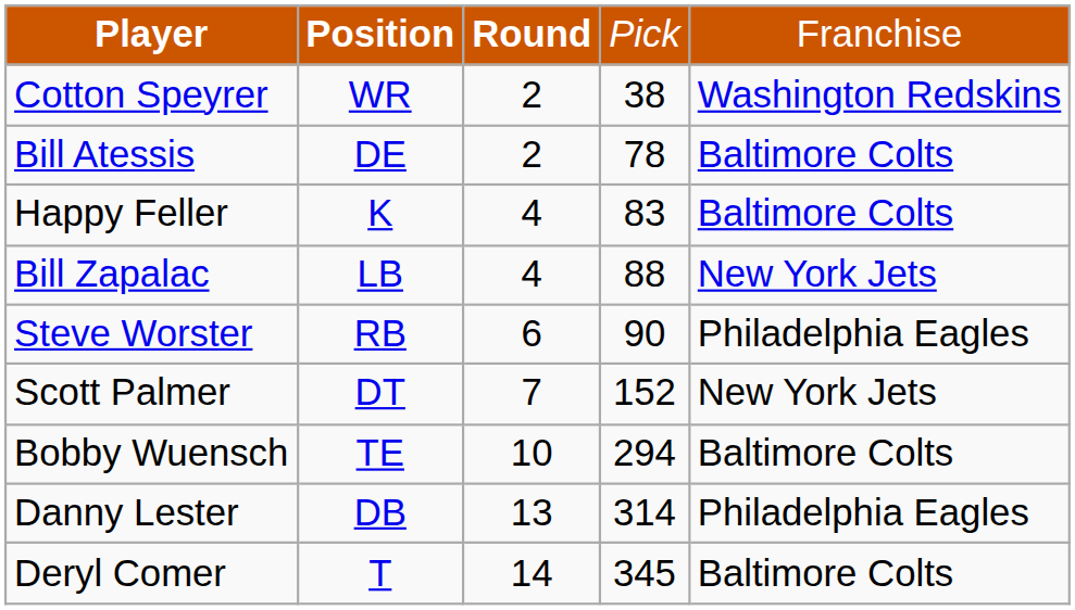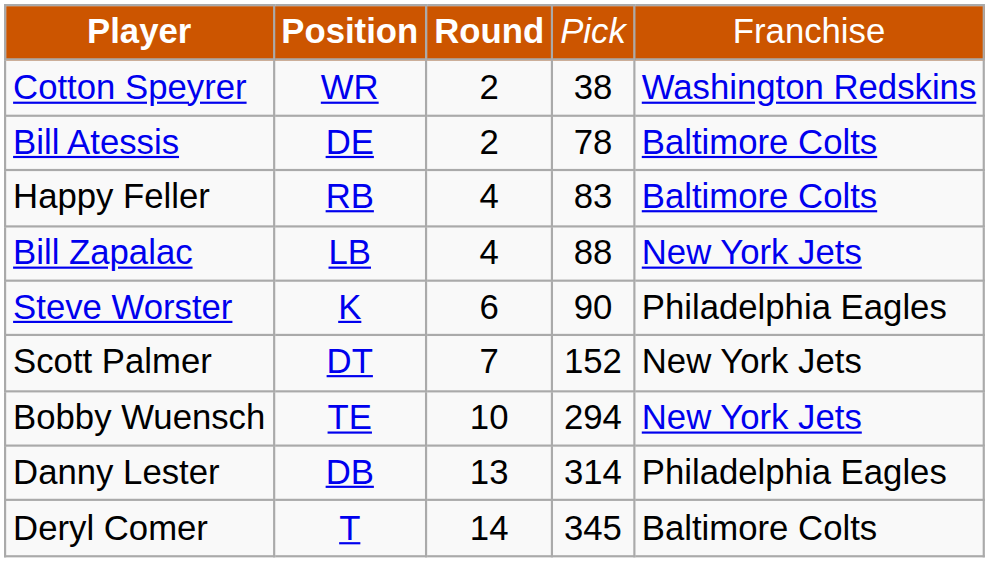Happy Feller | column 2: K -> RB
Steve Worster | column 2: RB -> K
Bobby Wuensch | column 5: Baltimore Colts -> New York Jets
